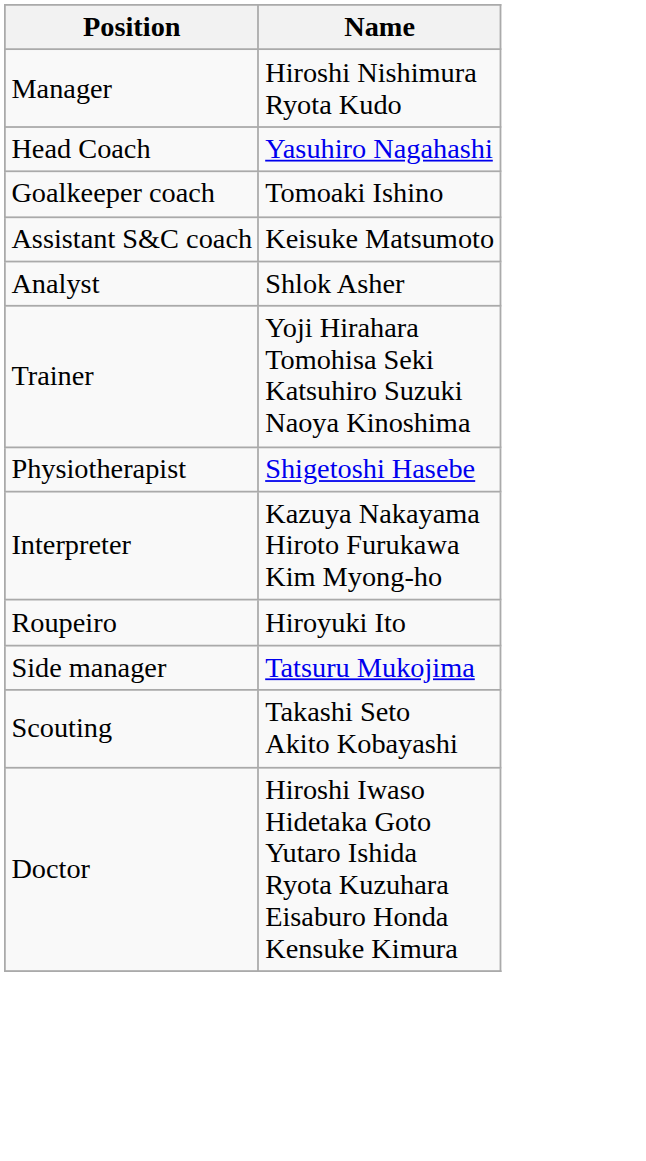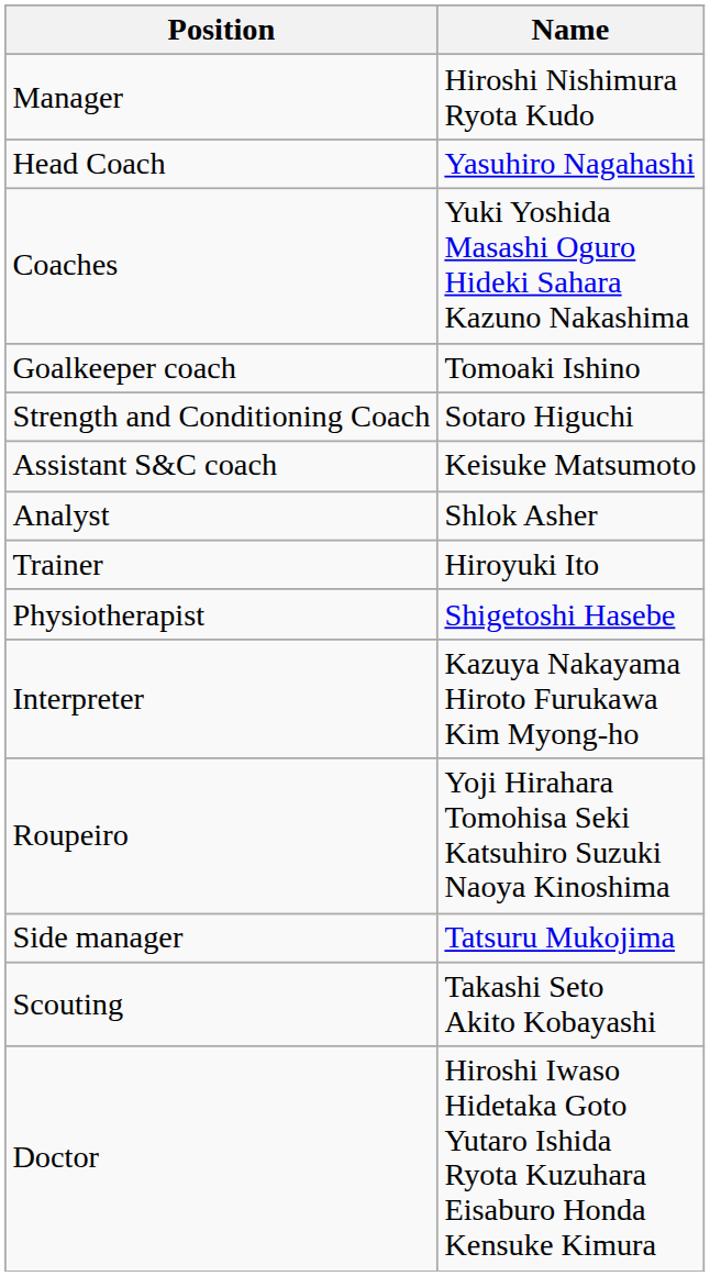+ row: Coaches | Yuki Yoshida Masashi Oguro Hideki Sahara Kazuno Nakashima
+ row: Strength and Conditioning Coach | Sotaro Higuchi
Trainer | Name: Yoji Hirahara Tomohisa Seki Katsuhiro Suzuki Naoya Kinoshima -> Hiroyuki Ito
Roupeiro | Name: Hiroyuki Ito -> Yoji Hirahara Tomohisa Seki Katsuhiro Suzuki Naoya Kinoshima
